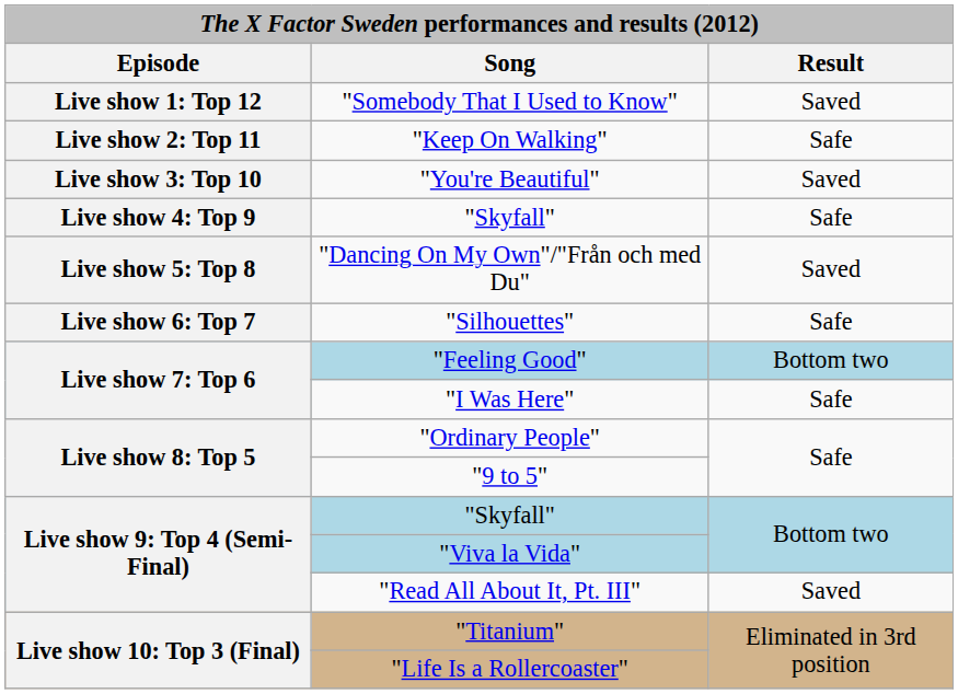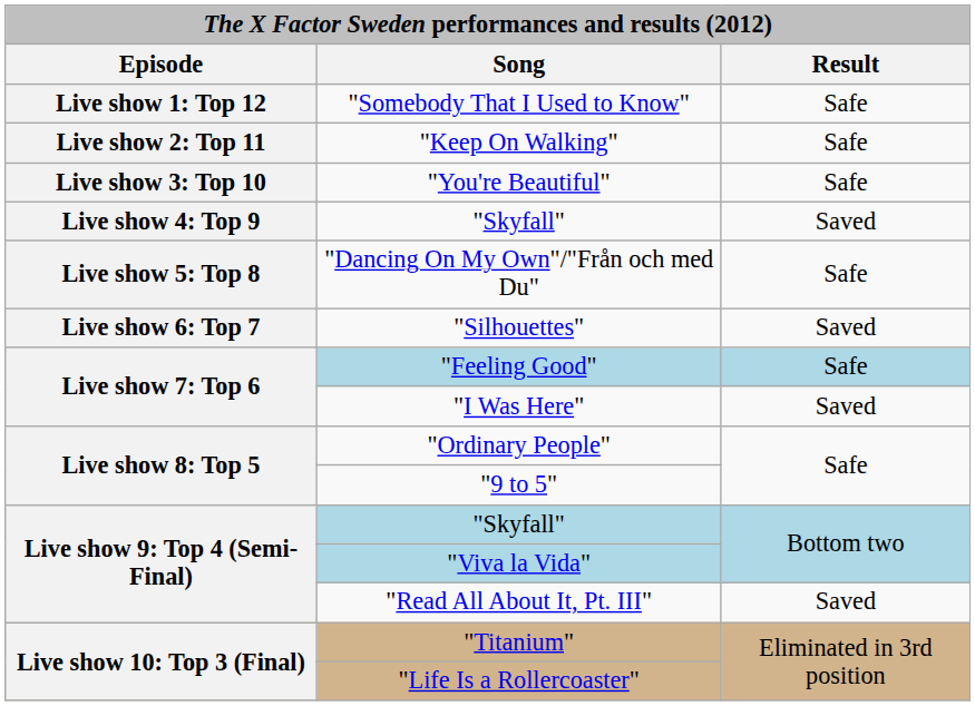"Somebody That I Used to Know" | Result: Saved -> Safe
"You're Beautiful" | Result: Saved -> Safe
Live show 4: Top 9 / "Skyfall" | Result: Safe -> Saved
"Dancing On My Own"/"Från och med Du" | Result: Saved -> Safe
"Silhouettes" | Result: Safe -> Saved
"Feeling Good" | Result: Bottom two -> Safe
"I Was Here" | Result: Safe -> Saved
